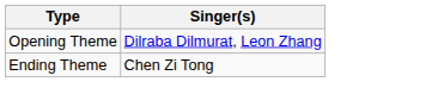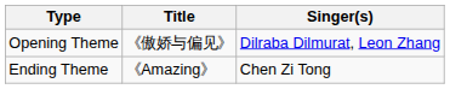+ column: Title | 《傲娇与偏见》 | 《Amazing》
